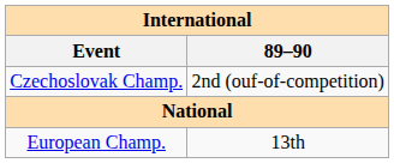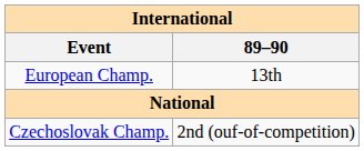rows swapped: European Champ. <-> Czechoslovak Champ.
